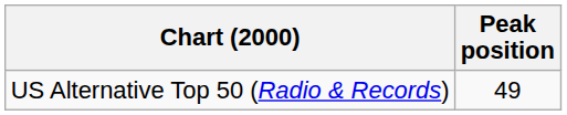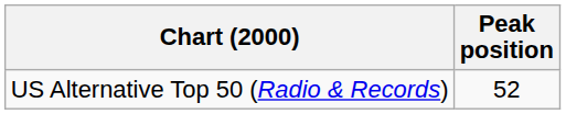US Alternative Top 50 (Radio & Records) | Peak position: 49 -> 52
